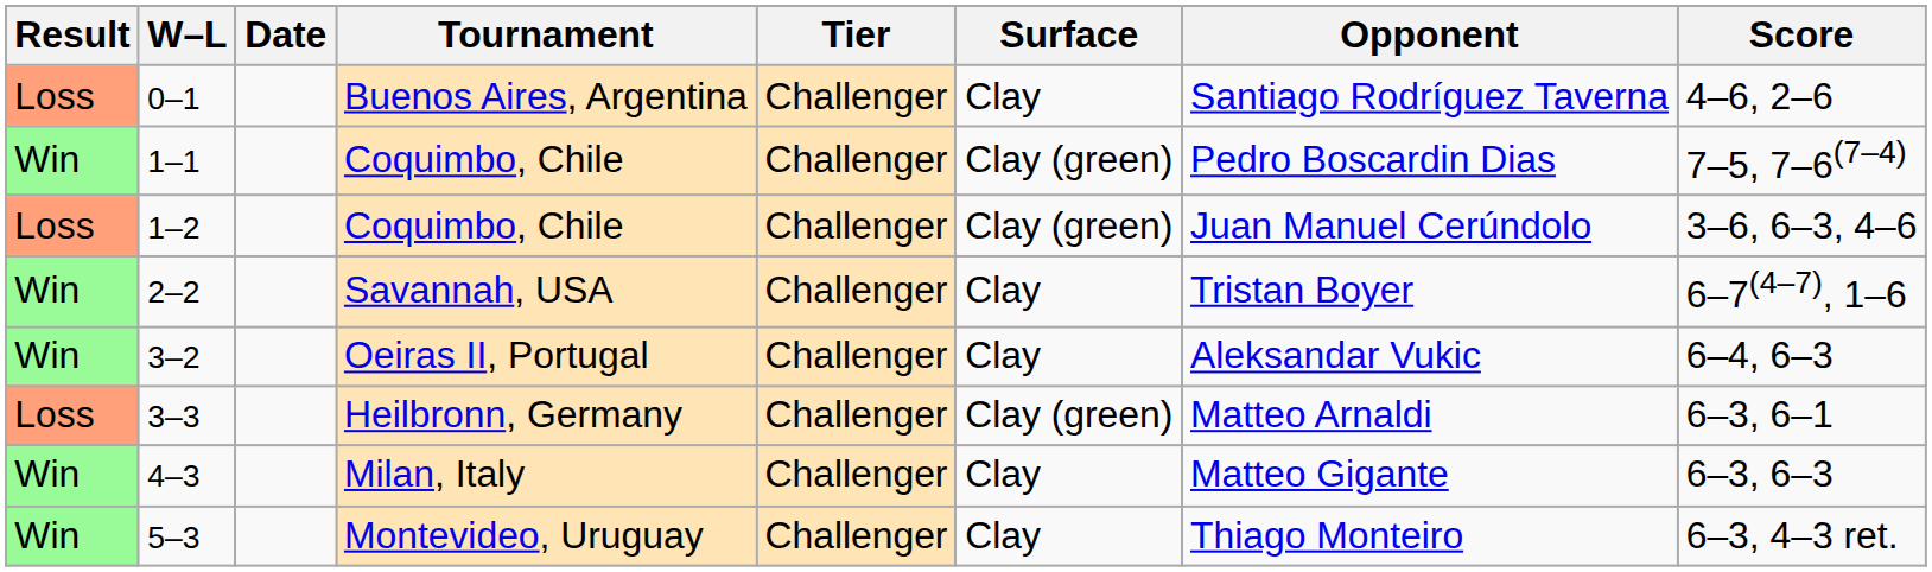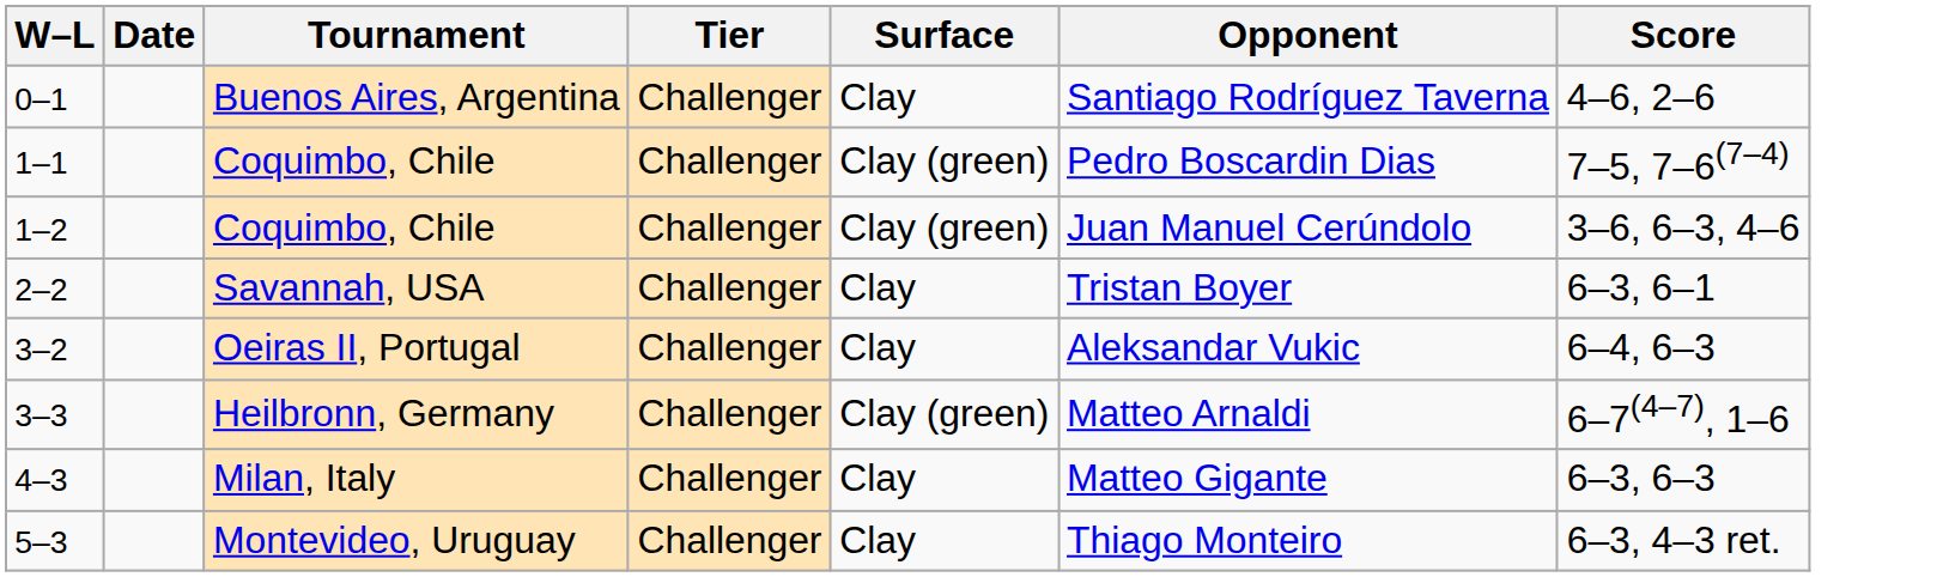- column: Result | Loss | Win | Loss | Win | Win | Loss | Win | Win
2–2 | Score: 6–7(4–7), 1–6 -> 6–3, 6–1
3–3 | Score: 6–3, 6–1 -> 6–7(4–7), 1–6
